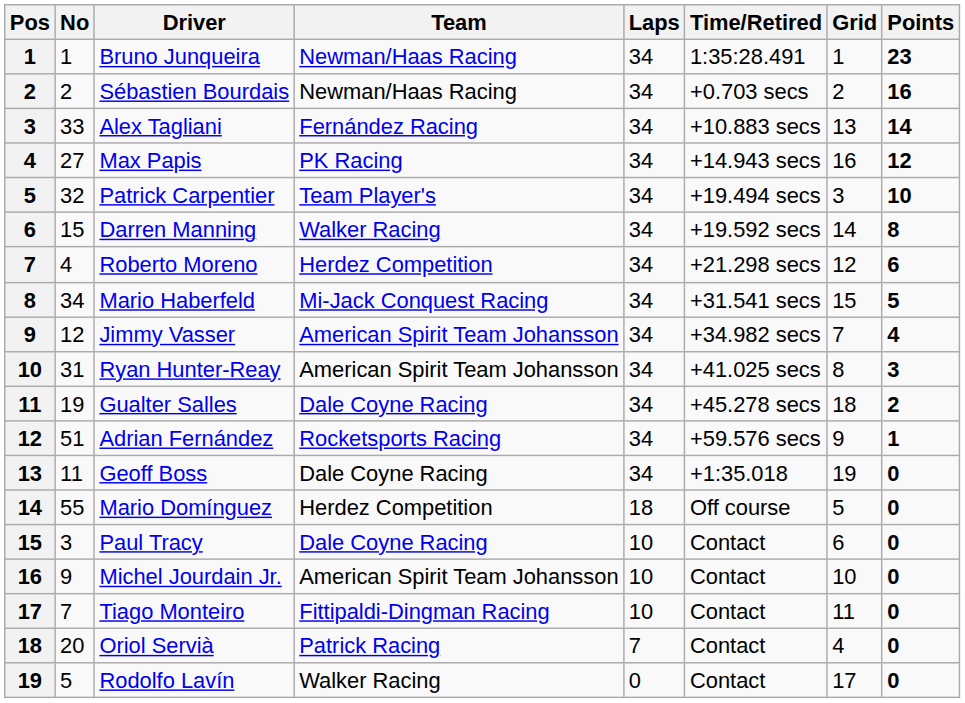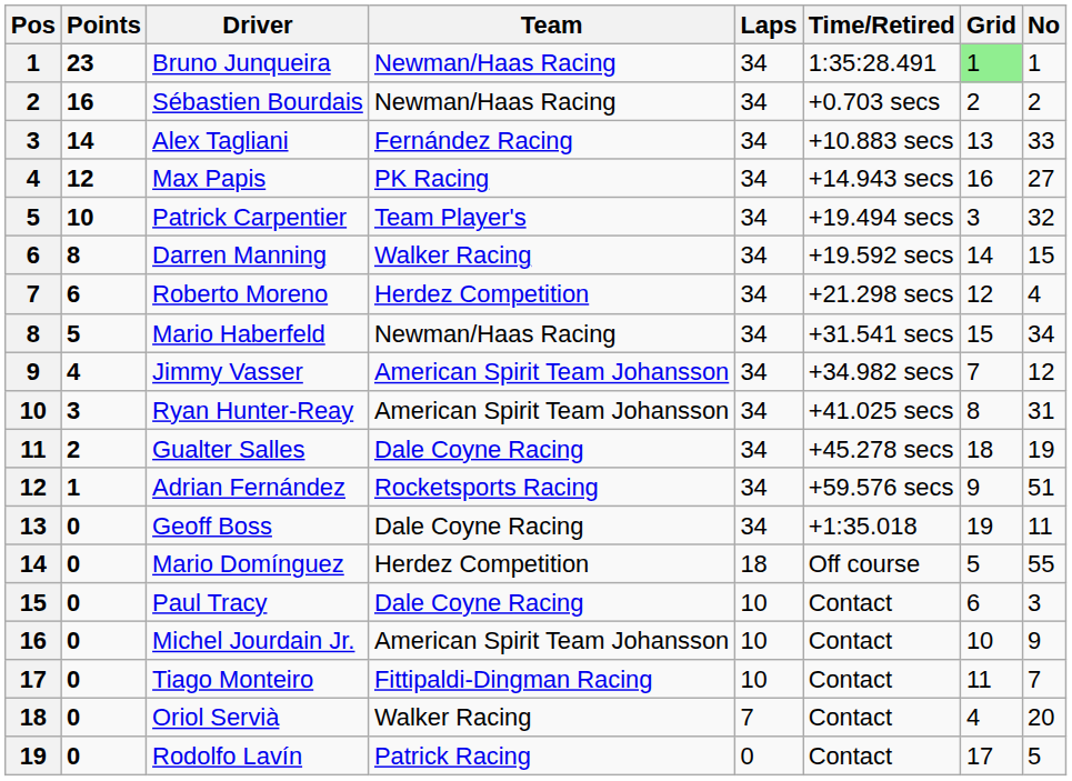columns swapped: No <-> Points
Bruno Junqueira | Grid: no background -> lightgreen background
Mario Haberfeld | Team: Mi-Jack Conquest Racing -> Newman/Haas Racing
Oriol Servià | Team: Patrick Racing -> Walker Racing
Rodolfo Lavín | Team: Walker Racing -> Patrick Racing
